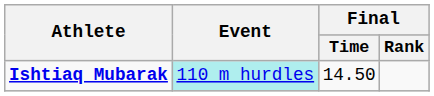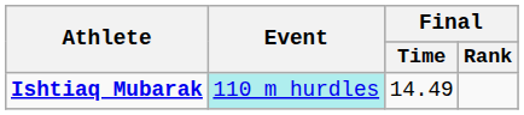Ishtiaq Mubarak | Final / Time: 14.50 -> 14.49
